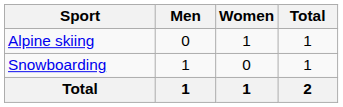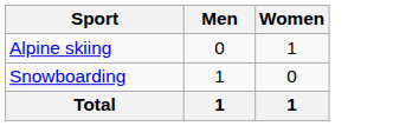- column: Total | 1 | 1 | 2
